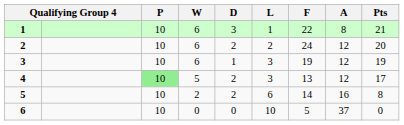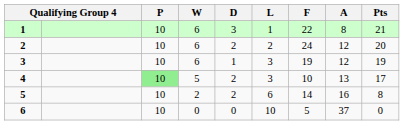4 | F: 13 -> 10
4 | A: 12 -> 13
